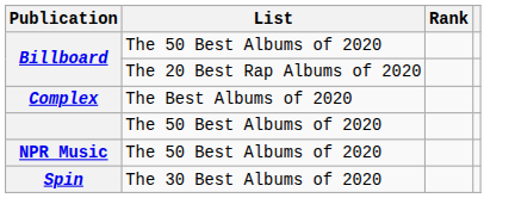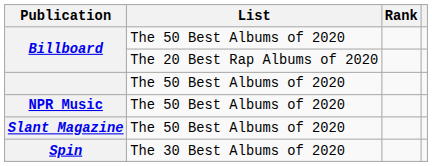- row: Complex | The Best Albums of 2020
+ row: Slant Magazine | The 50 Best Albums of 2020
